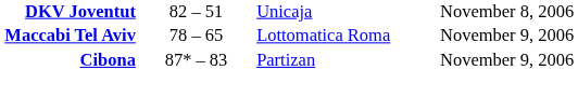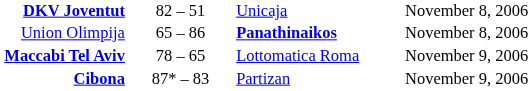+ row: Union Olimpija | 65 – 86 | Panathinaikos | November 8, 2006
